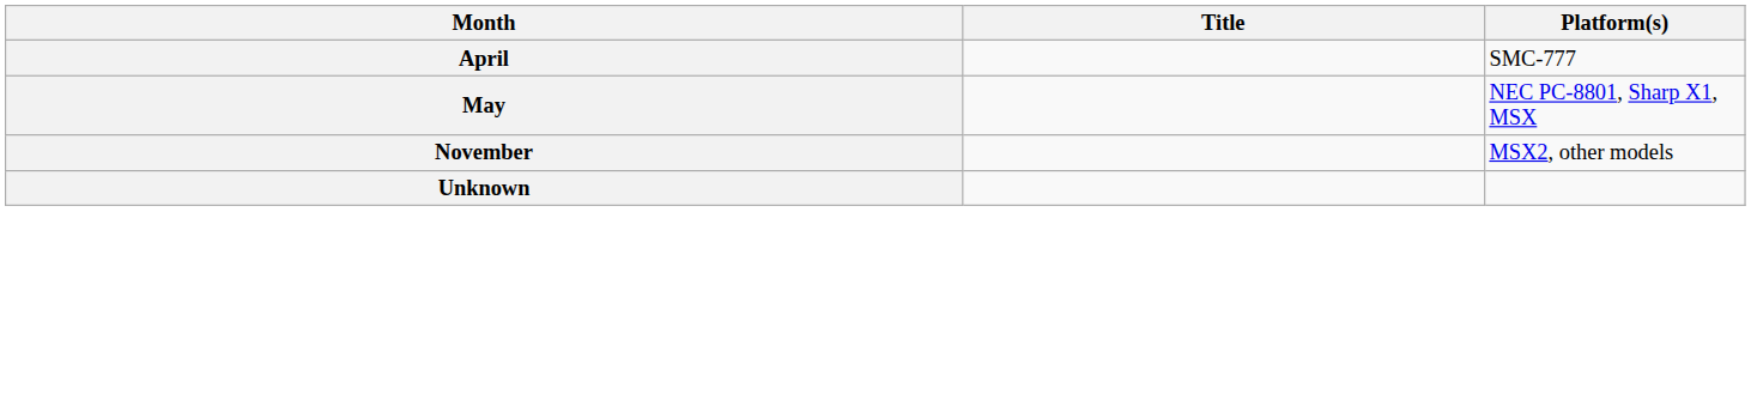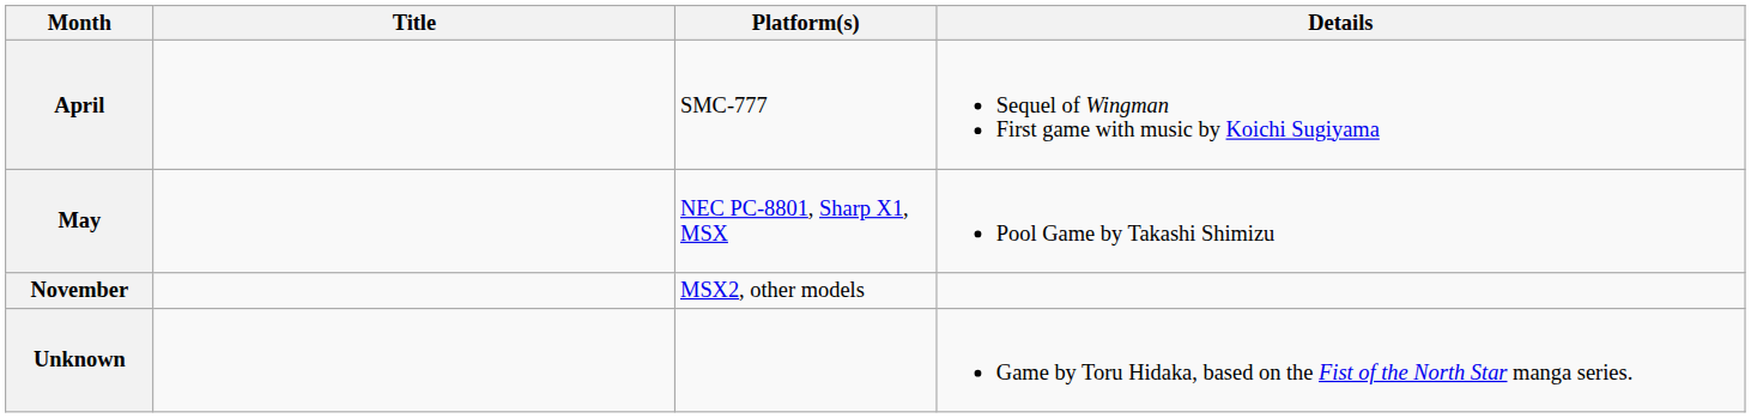+ column: Details | Sequel of Wingman First game with music by Koichi Sugiyama | Pool Game by Takashi Shimizu | Game by Toru Hidaka, based on the Fist of the North Star manga series.
